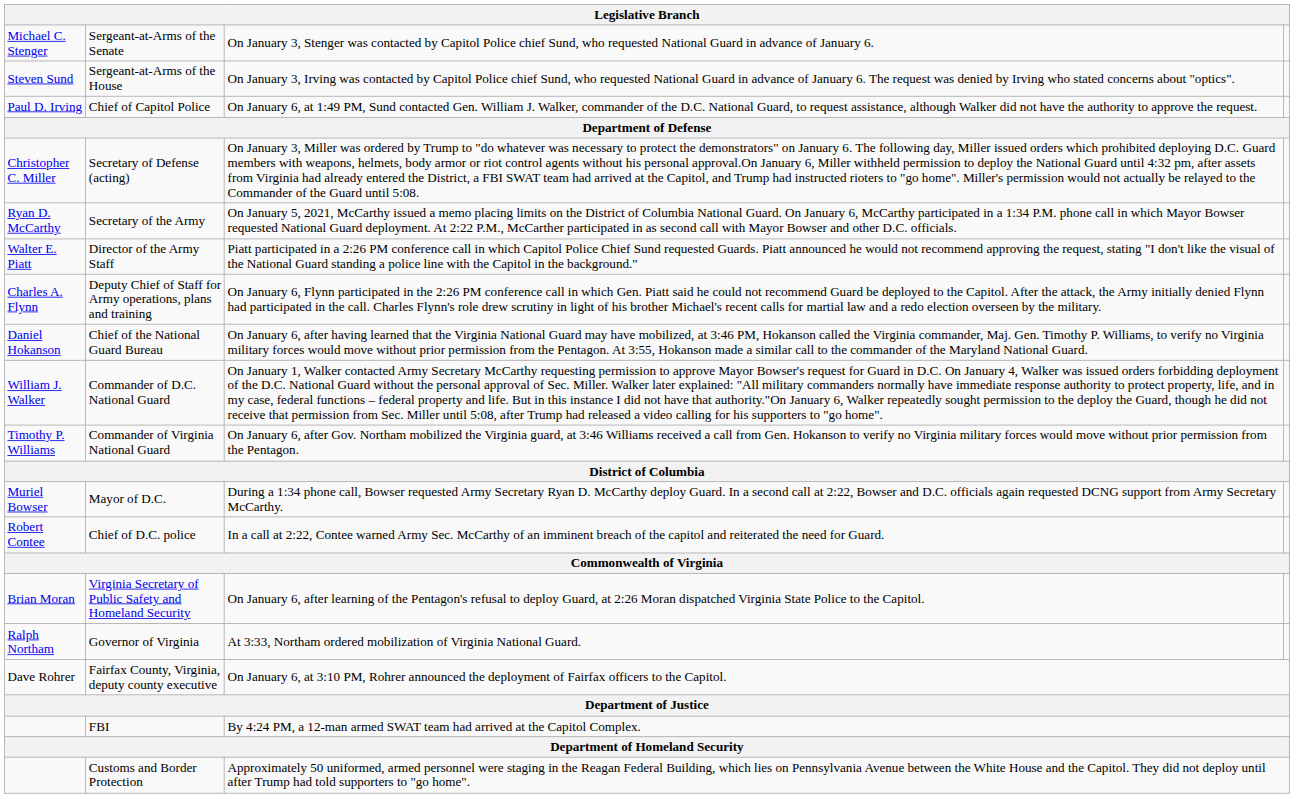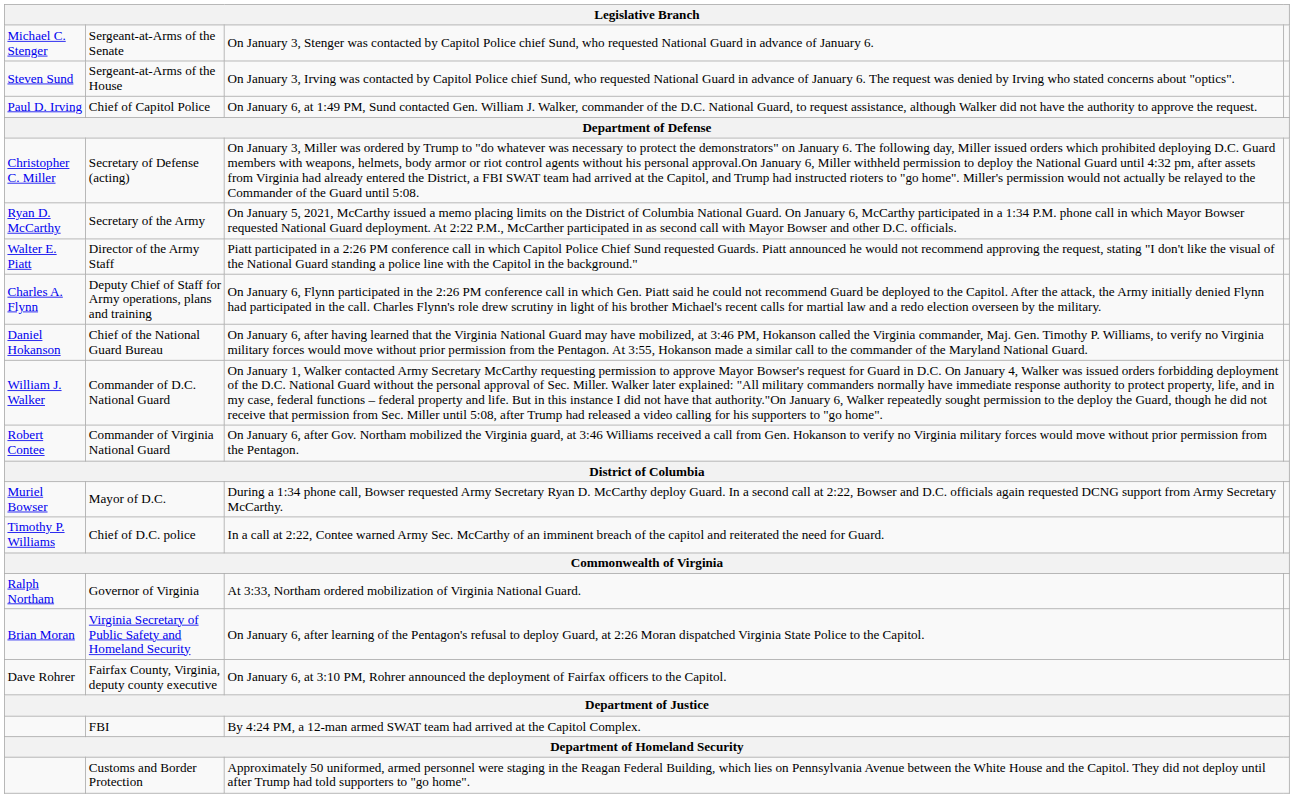Commander of Virginia National Guard | column 1: Timothy P. Williams -> Robert Contee
Chief of D.C. police | column 1: Robert Contee -> Timothy P. Williams
rows swapped: Governor of Virginia <-> Virginia Secretary of Public Safety and Homeland Security
